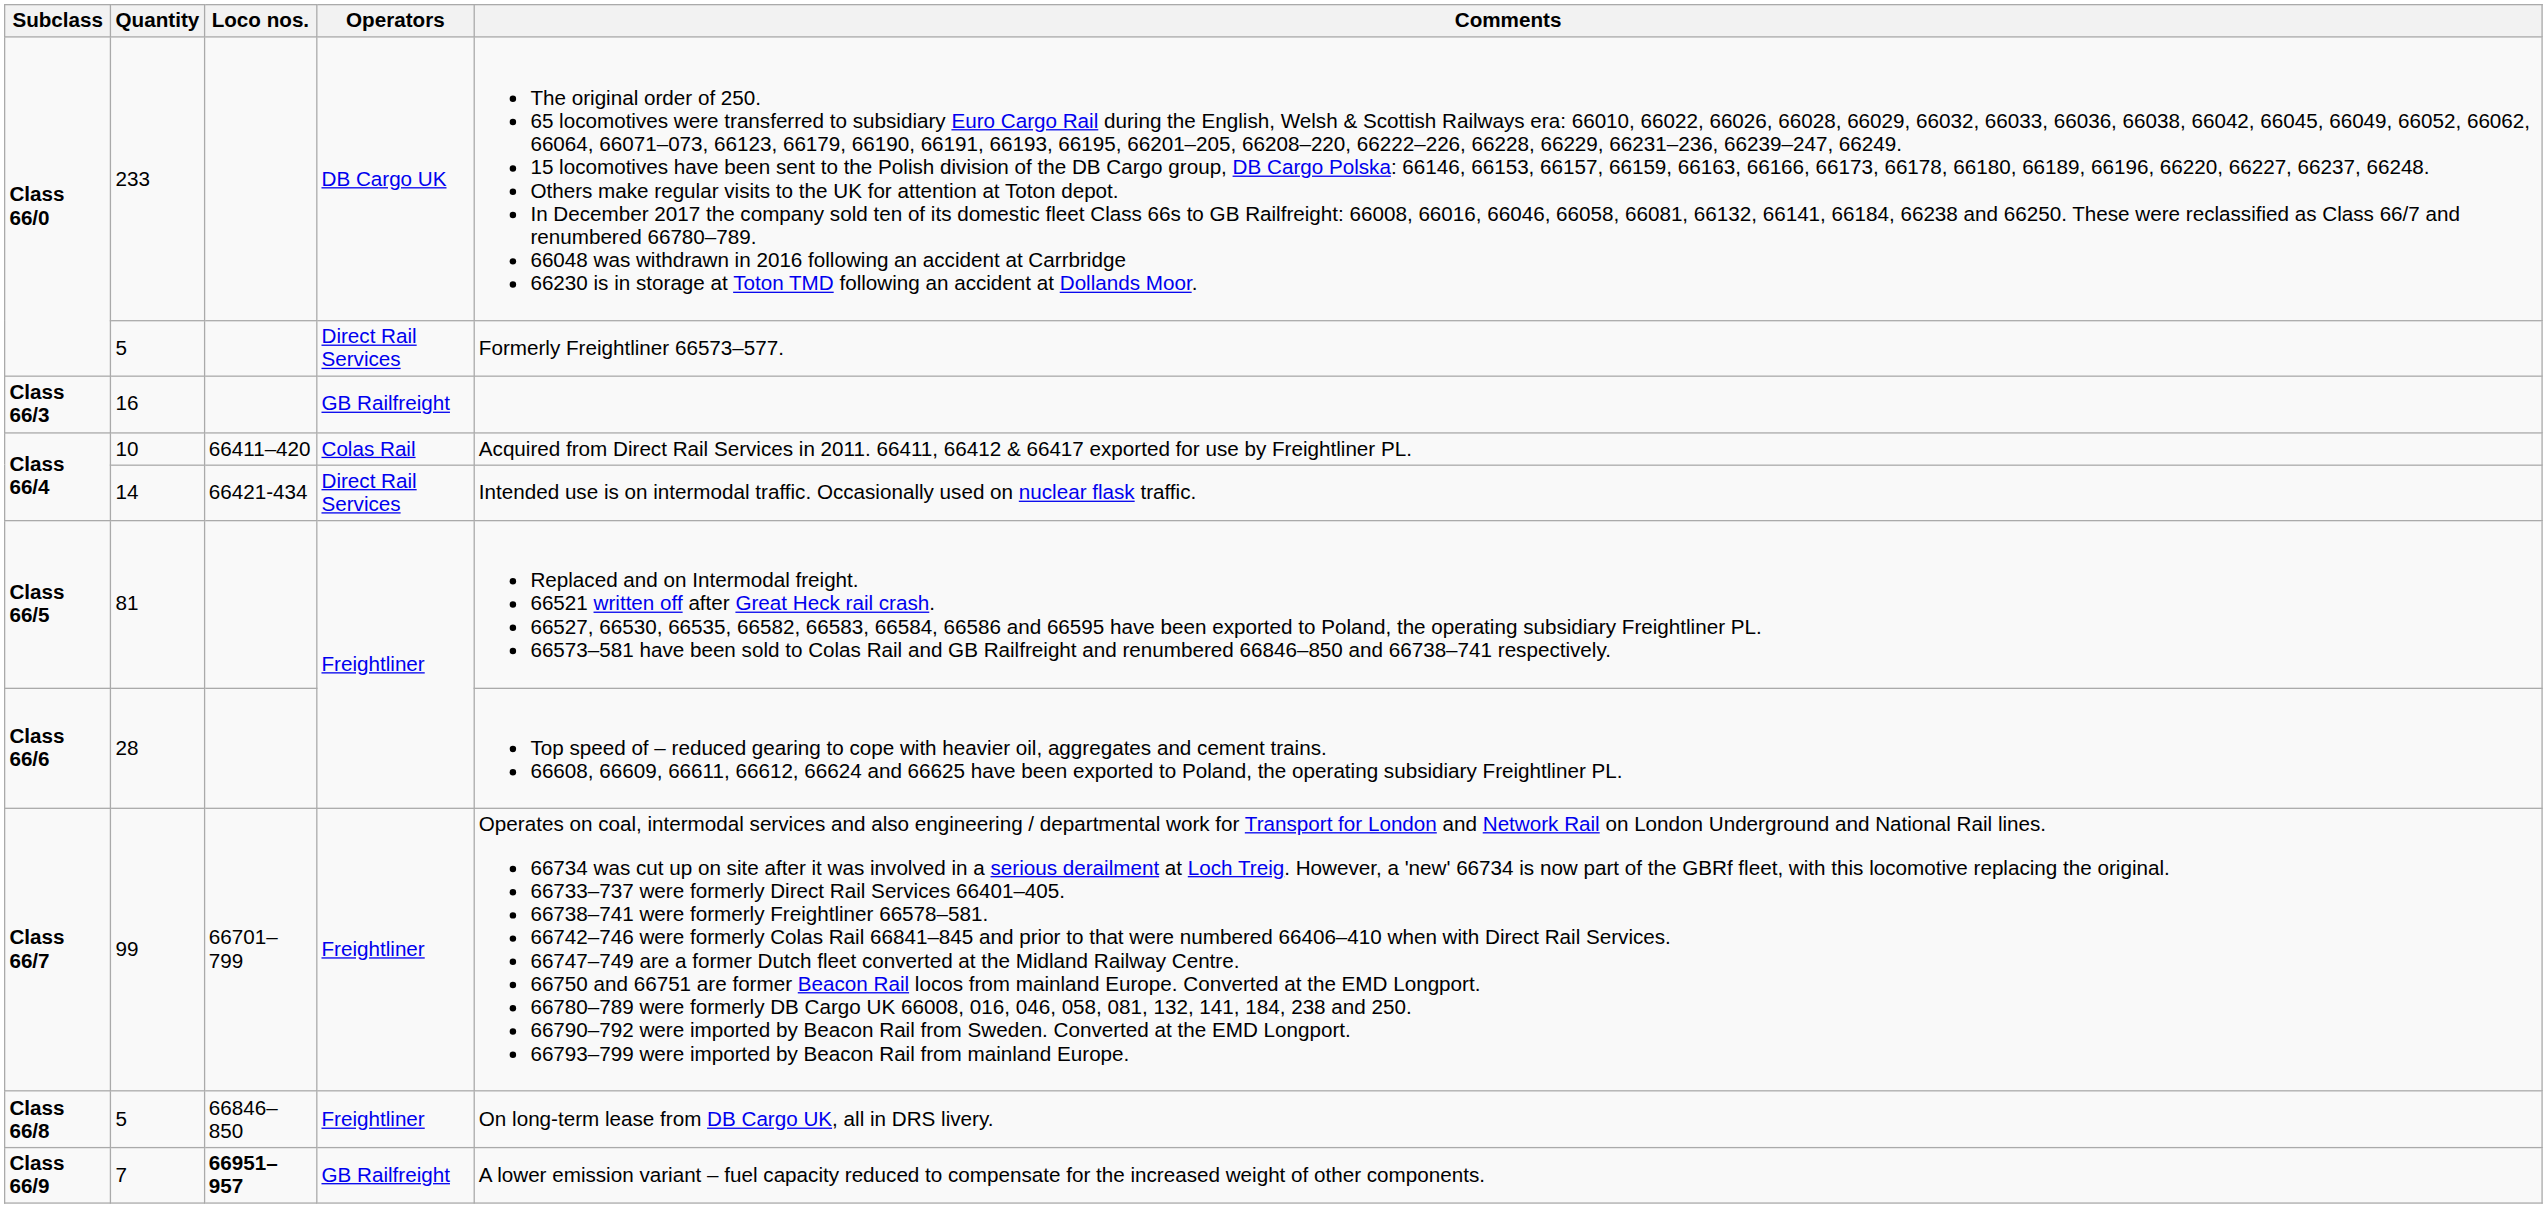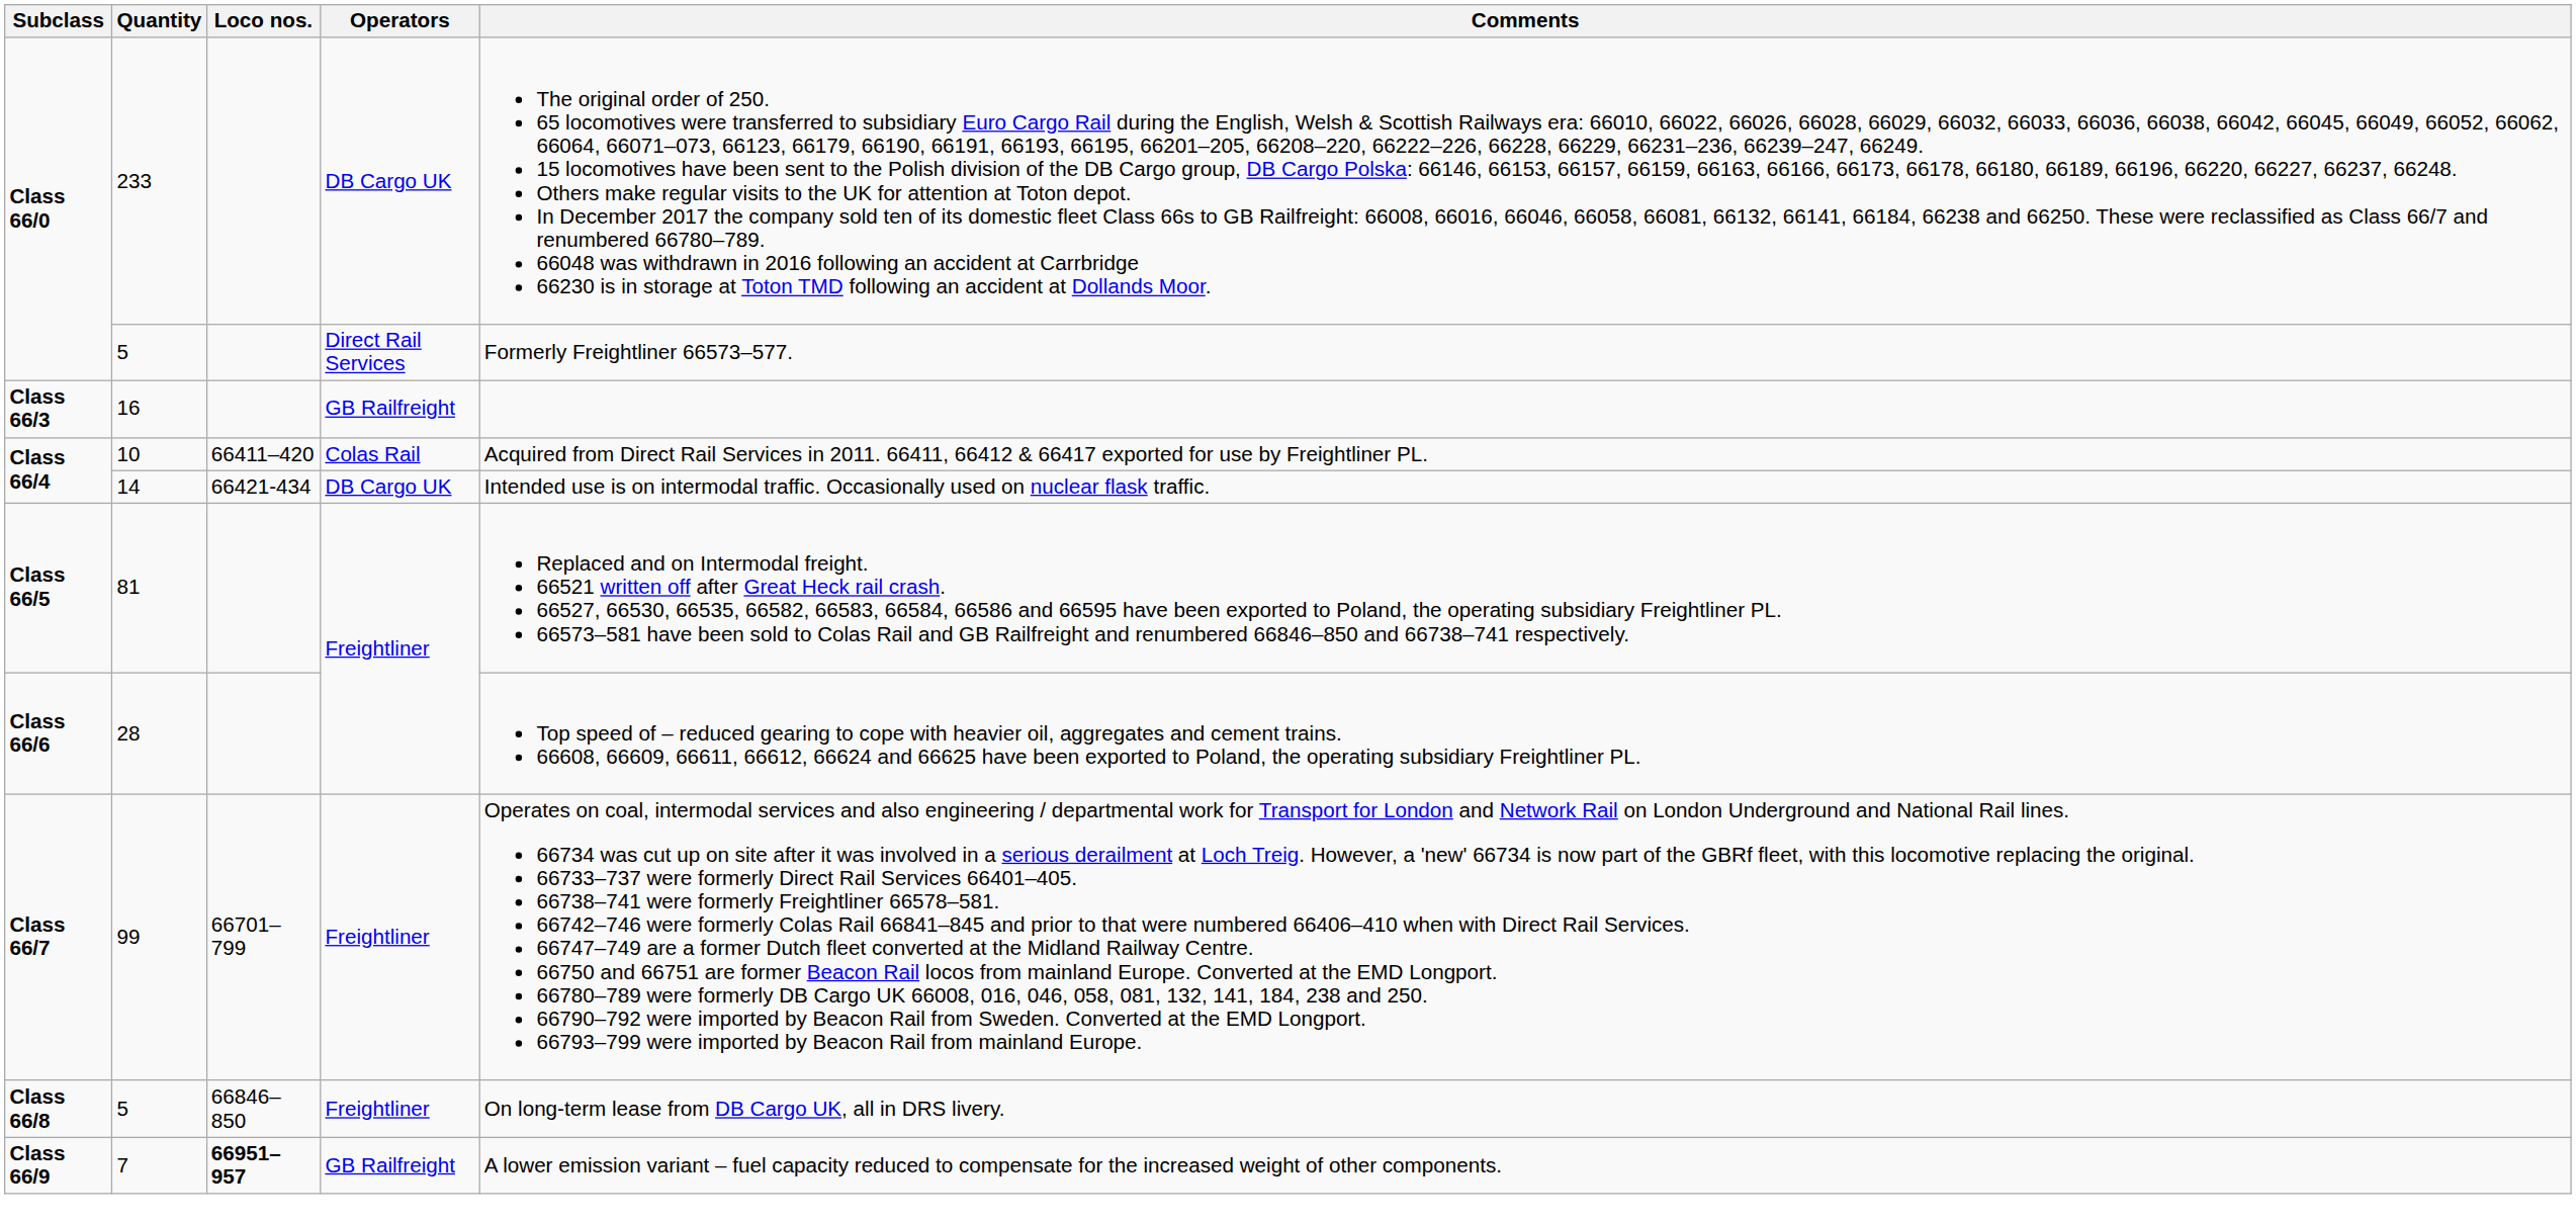14 | Operators: Direct Rail Services -> DB Cargo UK
